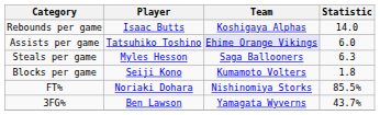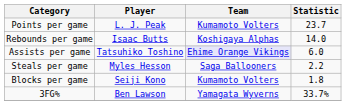+ row: Points per game | L. J. Peak | Kumamoto Volters | 23.7
Steals per game | Statistic: 6.3 -> 2.2
- row: FT% | Noriaki Dohara | Nishinomiya Storks | 85.5%
3FG% | Statistic: 43.7% -> 33.7%
